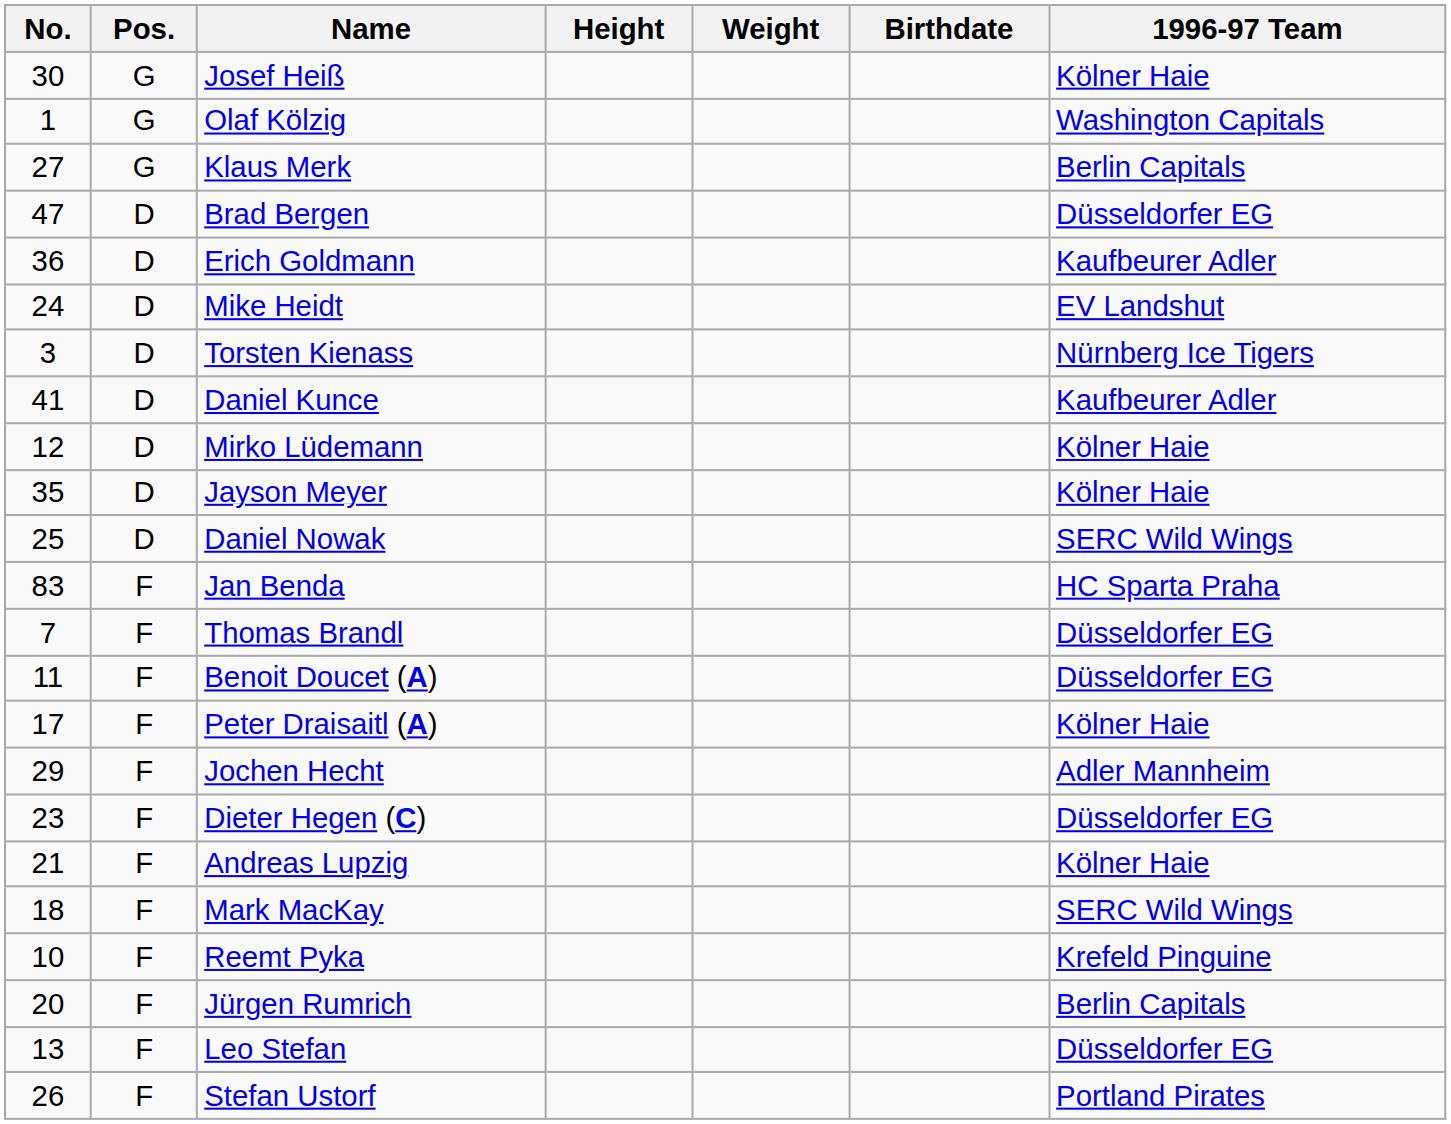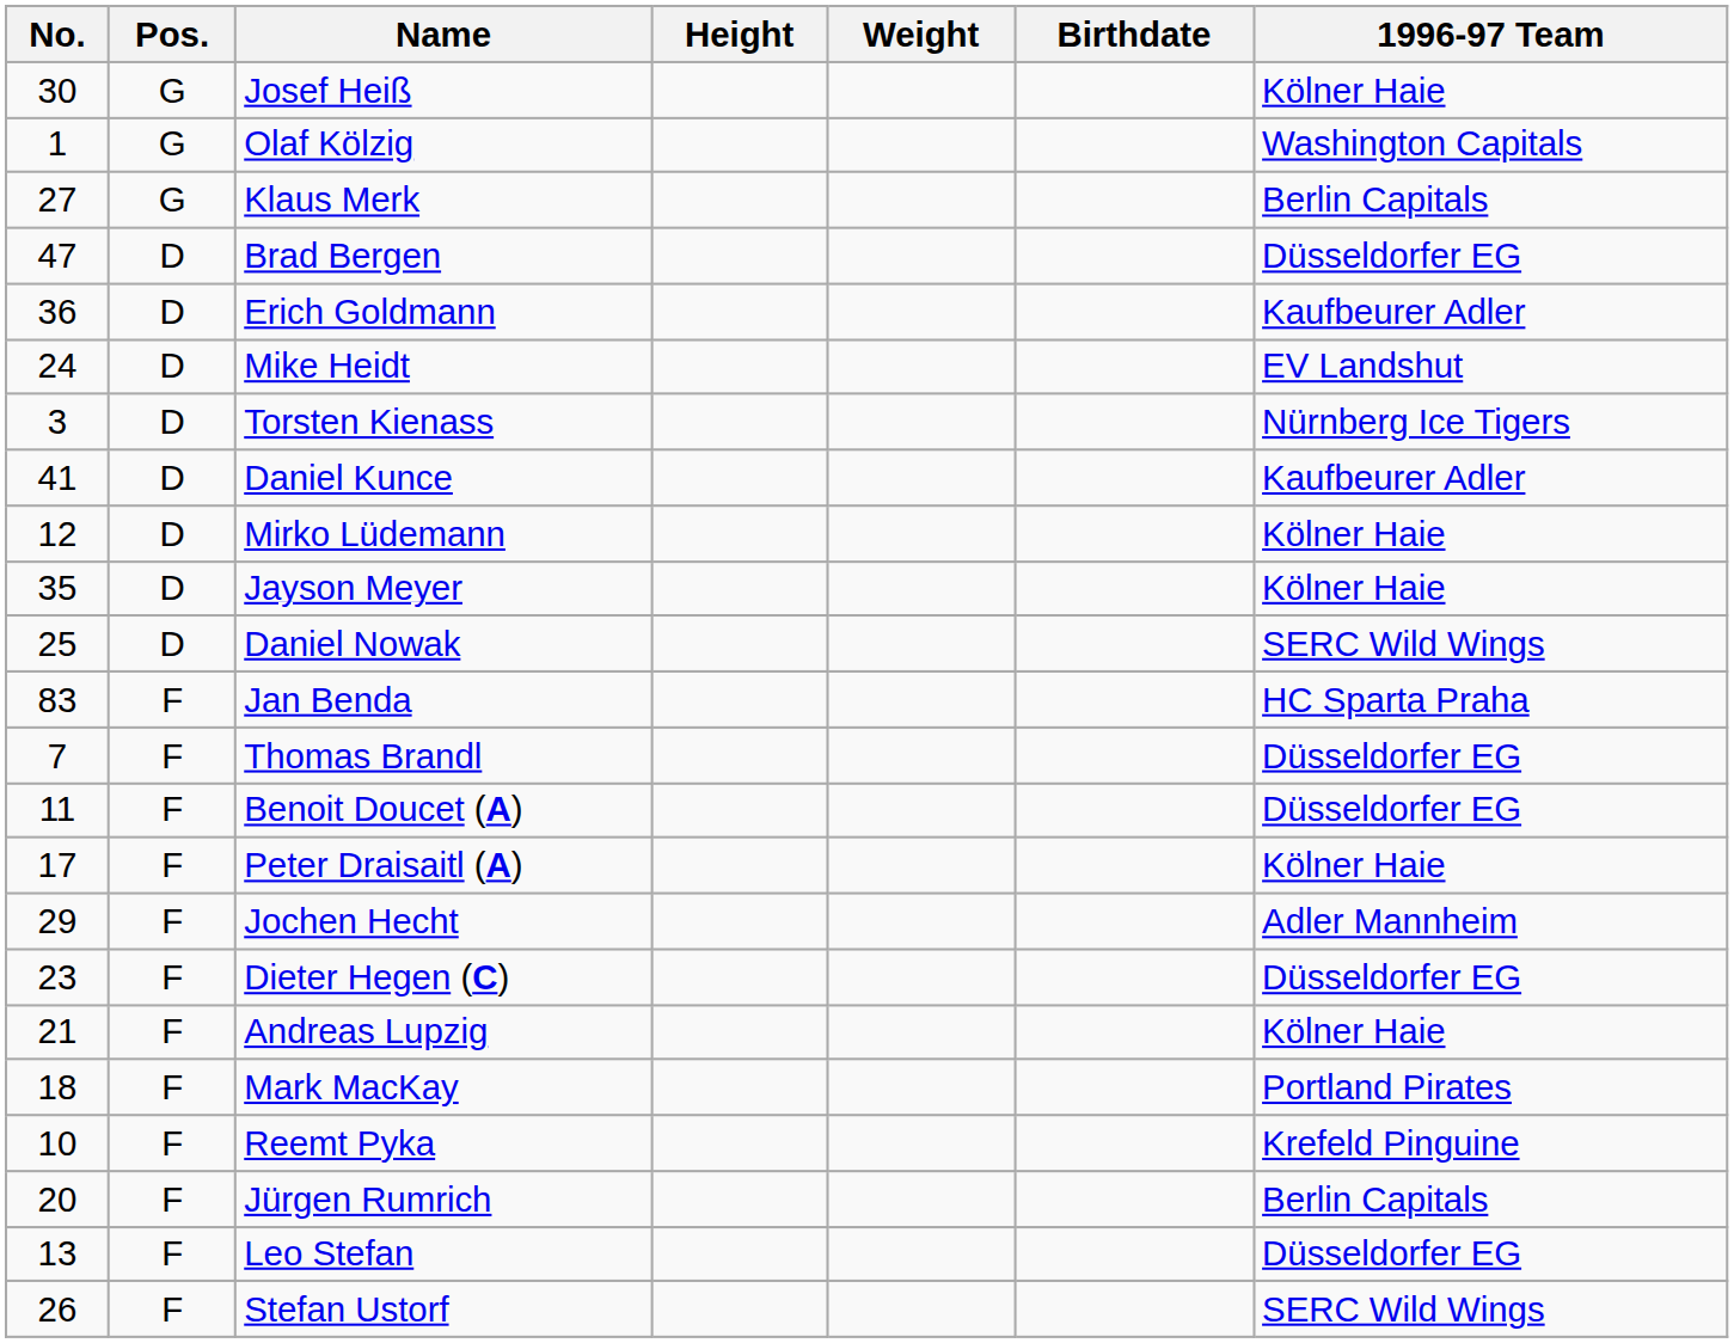Mark MacKay | 1996-97 Team: SERC Wild Wings -> Portland Pirates
Stefan Ustorf | 1996-97 Team: Portland Pirates -> SERC Wild Wings
